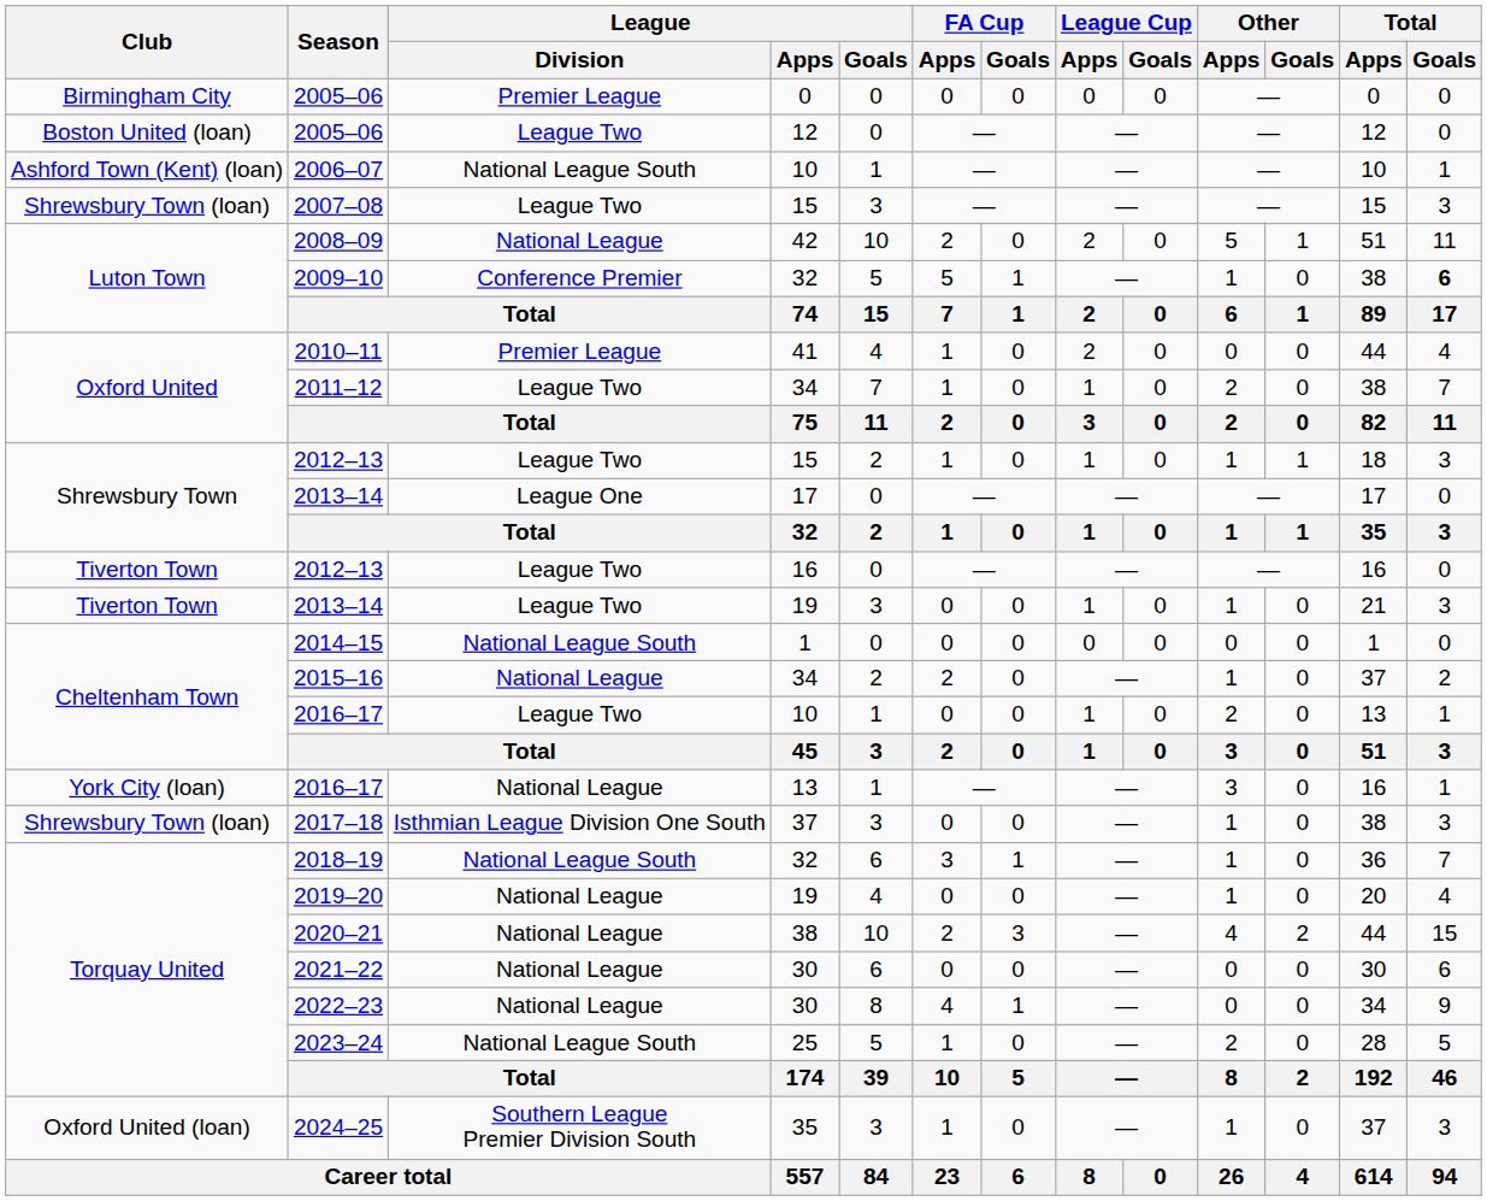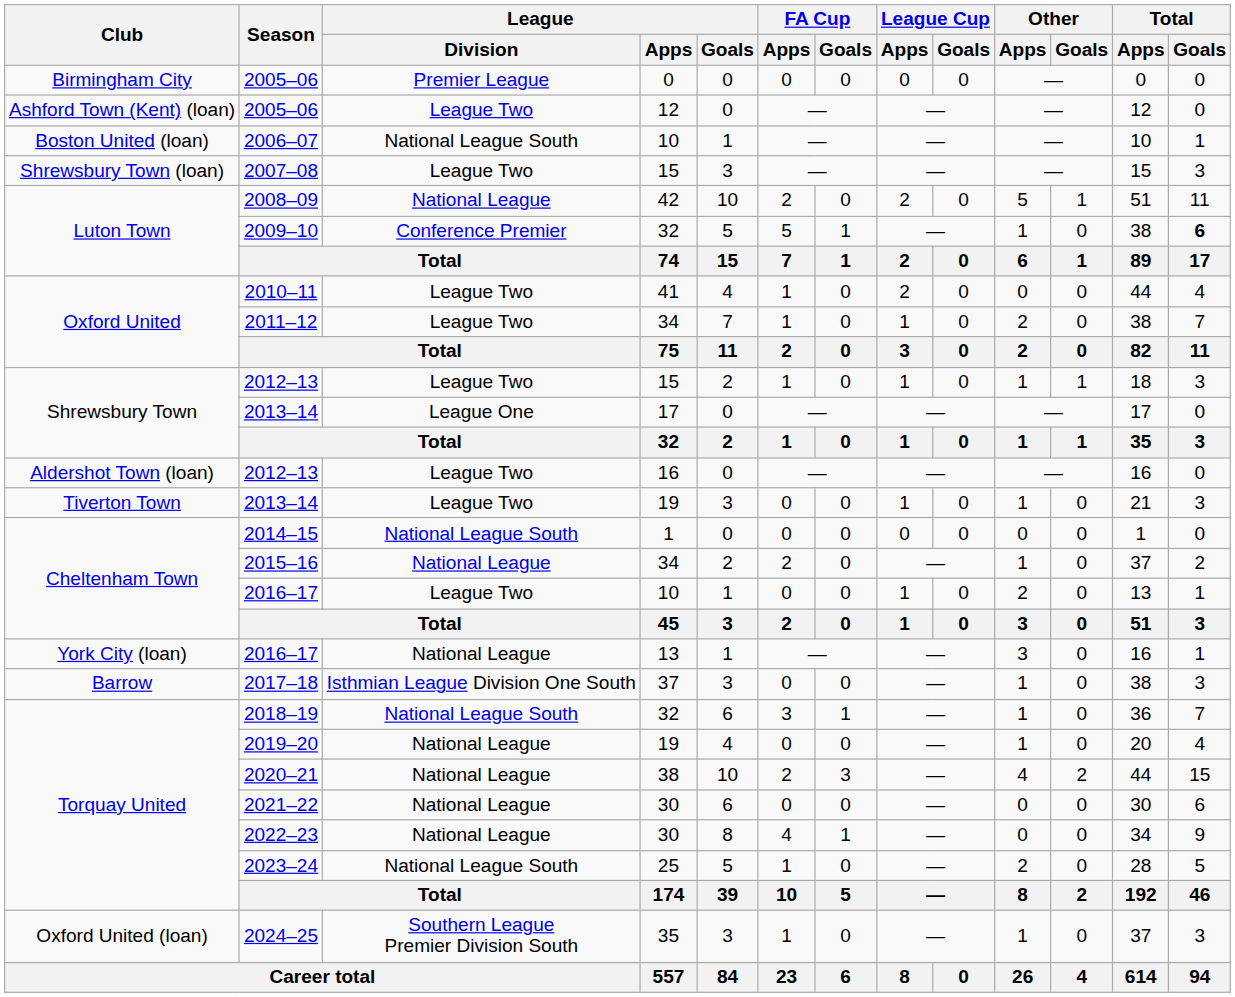2005–06 / 12 | Club: Boston United (loan) -> Ashford Town (Kent) (loan)
2006–07 | Club: Ashford Town (Kent) (loan) -> Boston United (loan)
2010–11 | League / Division: Premier League -> League Two
2012–13 / 16 | Club: Tiverton Town -> Aldershot Town (loan)
2017–18 | Club: Shrewsbury Town (loan) -> Barrow
